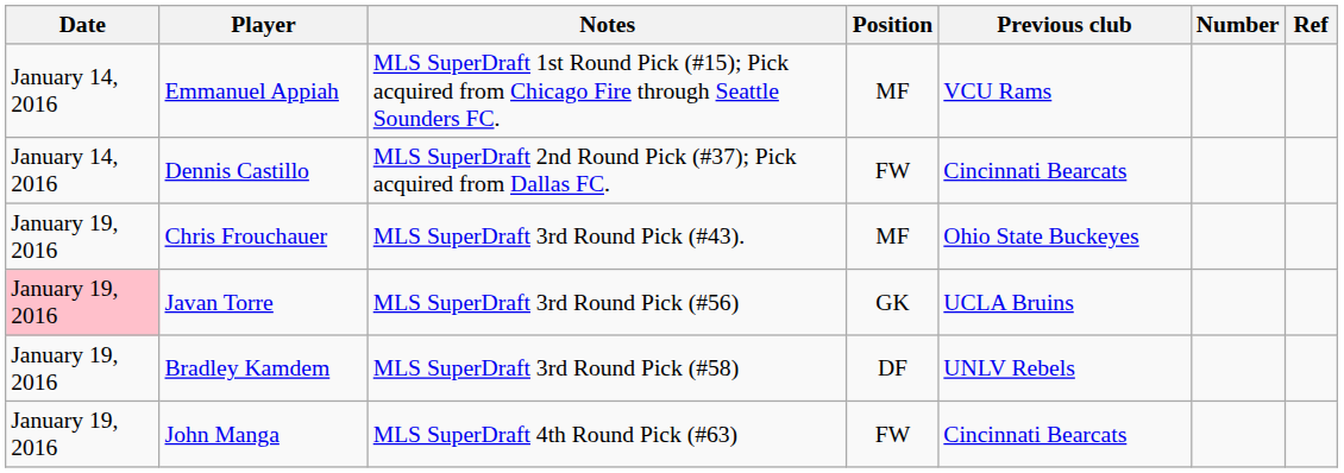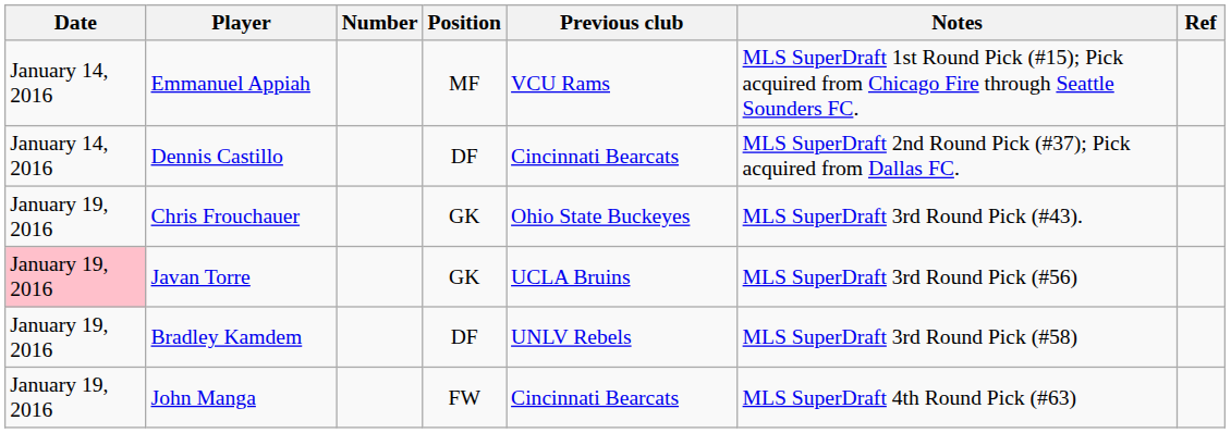columns swapped: Number <-> Notes
Dennis Castillo | Position: FW -> DF
Chris Frouchauer | Position: MF -> GK
